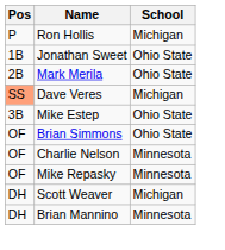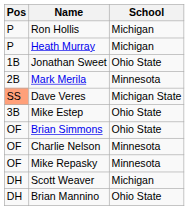+ row: P | Heath Murray | Michigan
Mark Merila | School: Ohio State -> Minnesota
Dave Veres | School: Michigan -> Michigan State
Brian Mannino | School: Minnesota -> Ohio State
